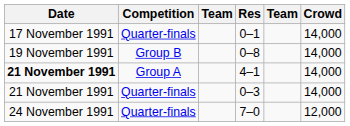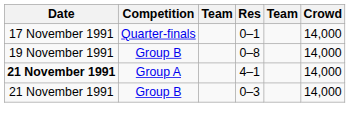0–3 | Competition: Quarter-finals -> Group B
- row: 24 November 1991 | Quarter-finals | 7–0 | 12,000
